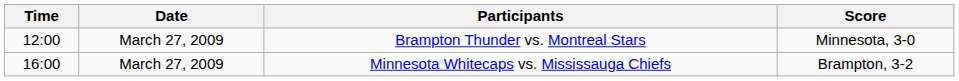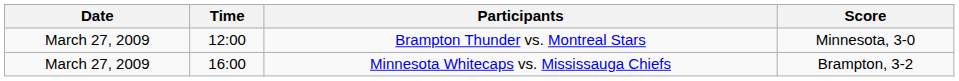columns swapped: Date <-> Time
